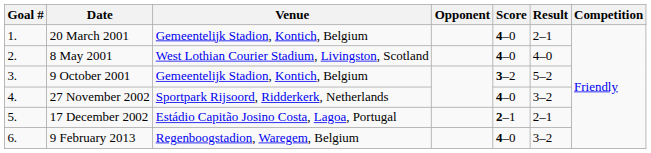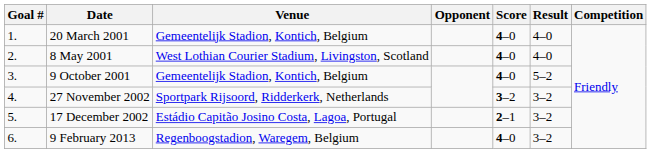20 March 2001 | Result: 2–1 -> 4–0
9 October 2001 | Score: 3–2 -> 4–0
27 November 2002 | Score: 4–0 -> 3–2
17 December 2002 | Result: 2–1 -> 3–2
